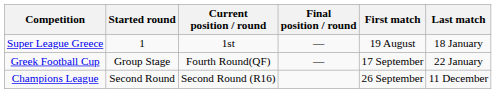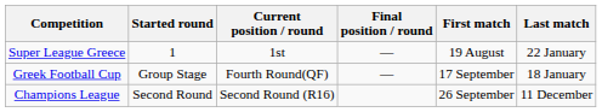Super League Greece | Last match: 18 January -> 22 January
Greek Football Cup | Last match: 22 January -> 18 January
